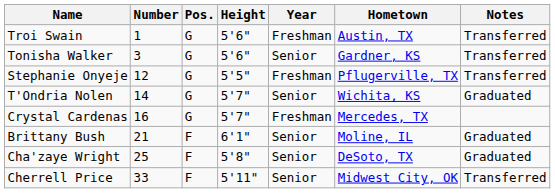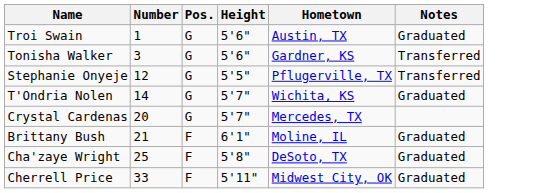- column: Year | Freshman | Senior | Freshman | Senior | Freshman | Senior | Senior | Senior
Troi Swain | Notes: Transferred -> Graduated
Crystal Cardenas | Number: 16 -> 20
Cherrell Price | Notes: Transferred -> Graduated
